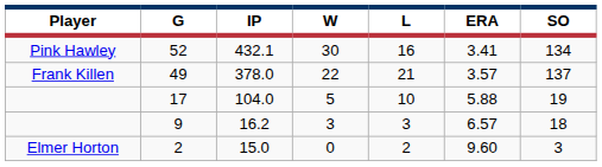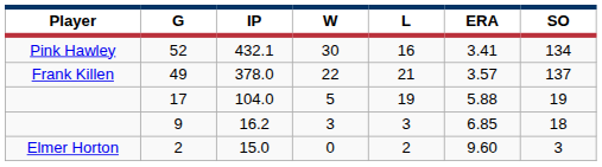17 | L: 10 -> 19
9 | ERA: 6.57 -> 6.85
